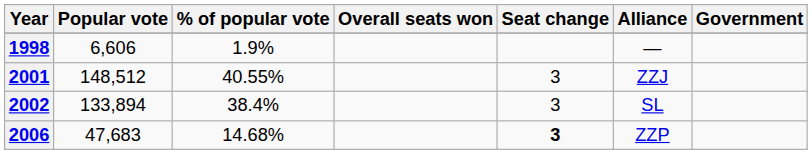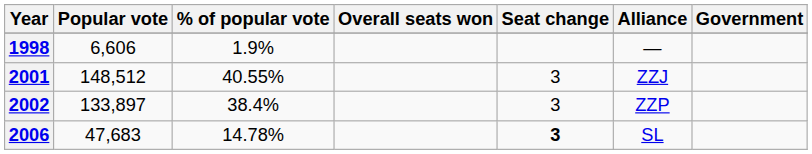2002 | Popular vote: 133,894 -> 133,897
2002 | Alliance: SL -> ZZP
2006 | % of popular vote: 14.68% -> 14.78%
2006 | Alliance: ZZP -> SL
